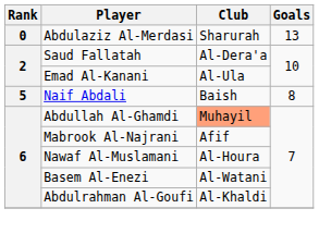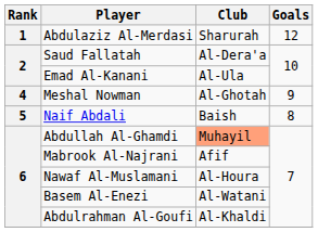Abdulaziz Al-Merdasi | Rank: 0 -> 1
Abdulaziz Al-Merdasi | Goals: 13 -> 12
+ row: 4 | Meshal Nowman | Al-Ghotah | 9
